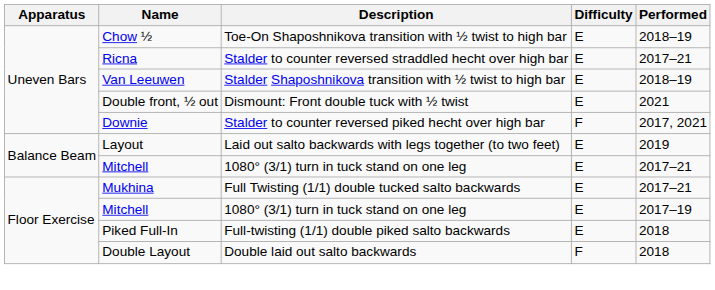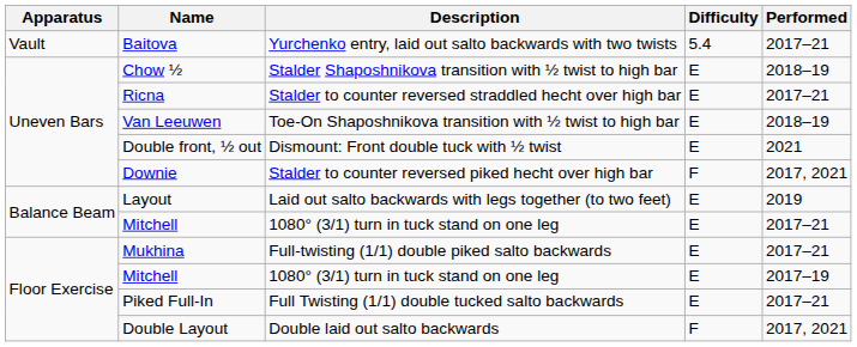+ row: Vault | Baitova | Yurchenko entry, laid out salto backwards with two twists | 5.4 | 2017–21
Chow ½ | Description: Toe-On Shaposhnikova transition with ½ twist to high bar -> Stalder Shaposhnikova transition with ½ twist to high bar
Van Leeuwen | Description: Stalder Shaposhnikova transition with ½ twist to high bar -> Toe-On Shaposhnikova transition with ½ twist to high bar
Mukhina | Description: Full Twisting (1/1) double tucked salto backwards -> Full-twisting (1/1) double piked salto backwards
Piked Full-In | Description: Full-twisting (1/1) double piked salto backwards -> Full Twisting (1/1) double tucked salto backwards
Piked Full-In | Performed: 2018 -> 2017–21
Double Layout | Performed: 2018 -> 2017, 2021
